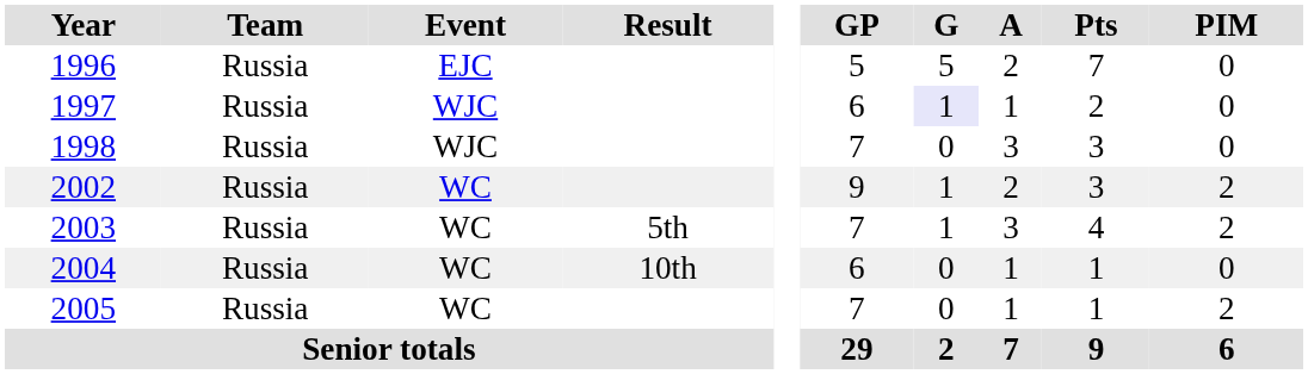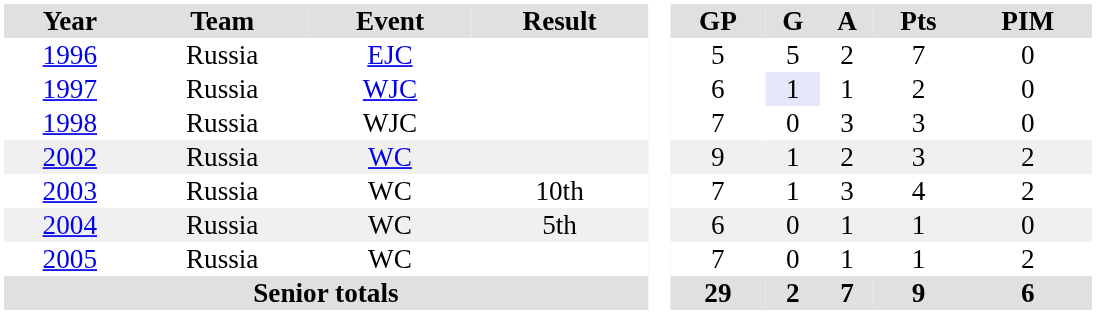2003 | Result: 5th -> 10th
2004 | Result: 10th -> 5th
